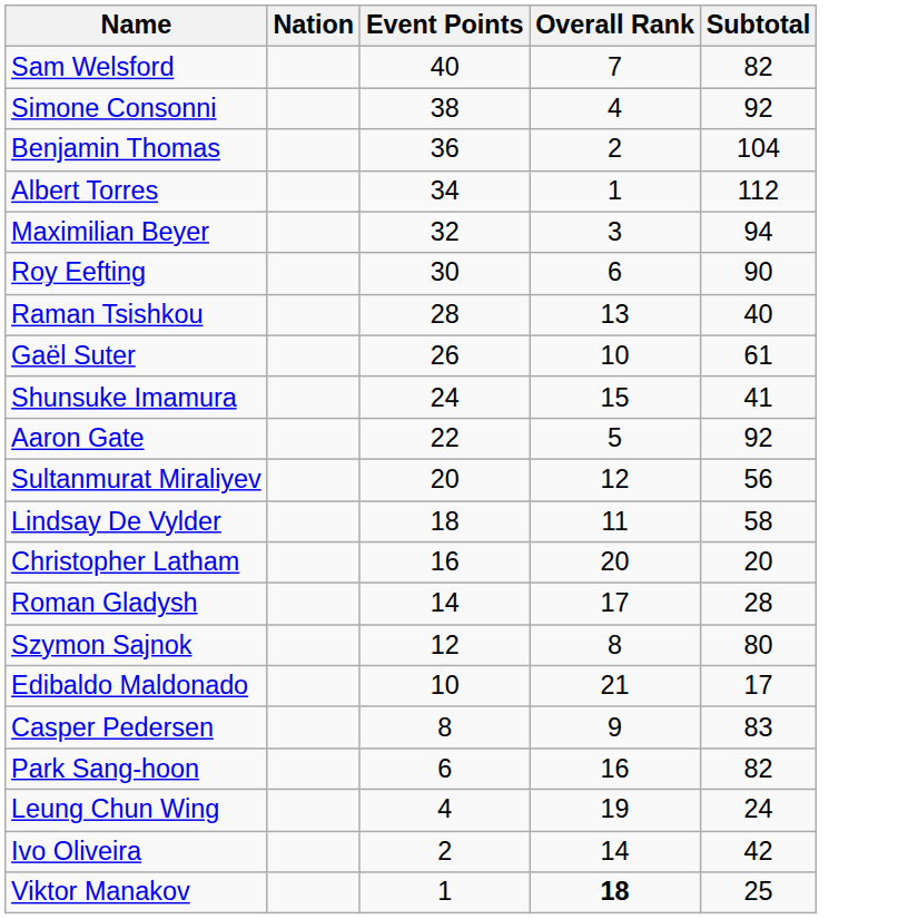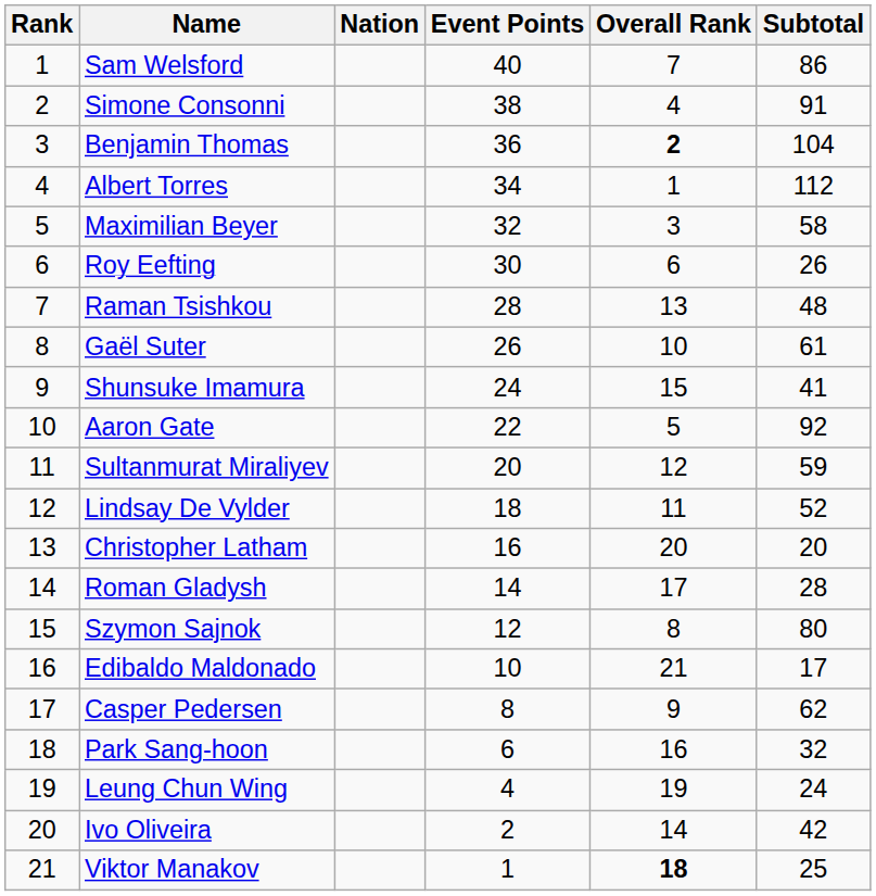+ column: Rank | 1 | 2 | 3 | 4 | 5 | 6 | 7 | 8 | 9 | 10 | 11 | 12 | 13 | 14 | 15 | 16 | 17 | 18 | 19 | 20 | 21
Sam Welsford | Subtotal: 82 -> 86
Simone Consonni | Subtotal: 92 -> 91
Benjamin Thomas | Overall Rank: normal -> bold
Maximilian Beyer | Subtotal: 94 -> 58
Roy Eefting | Subtotal: 90 -> 26
Raman Tsishkou | Subtotal: 40 -> 48
Sultanmurat Miraliyev | Subtotal: 56 -> 59
Lindsay De Vylder | Subtotal: 58 -> 52
Casper Pedersen | Subtotal: 83 -> 62
Park Sang-hoon | Subtotal: 82 -> 32
